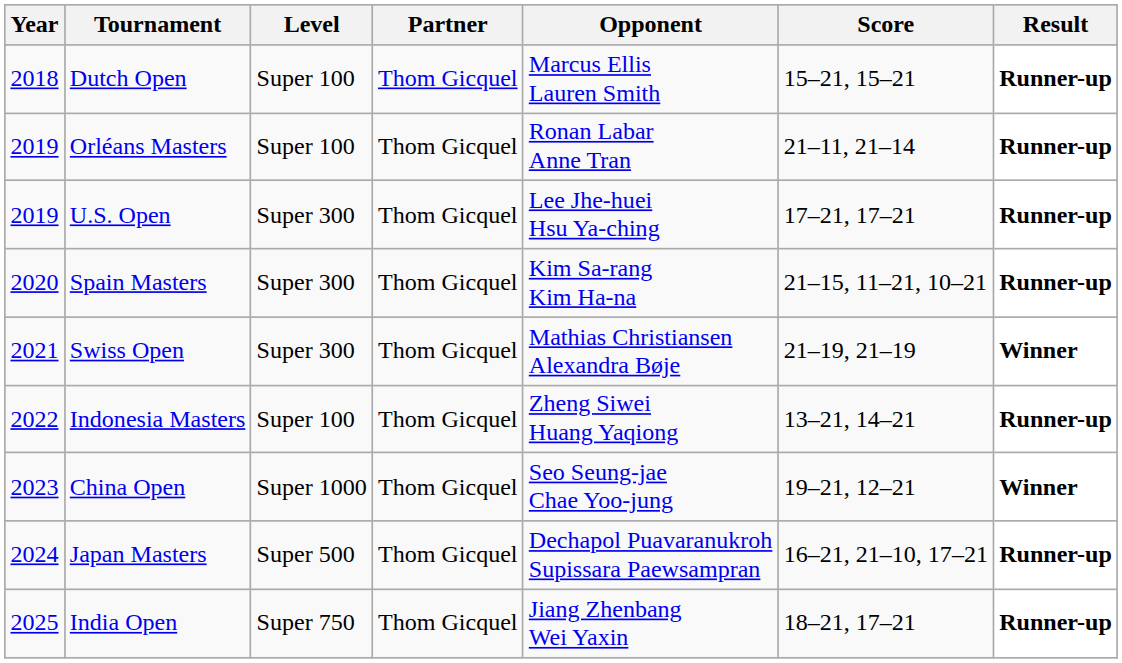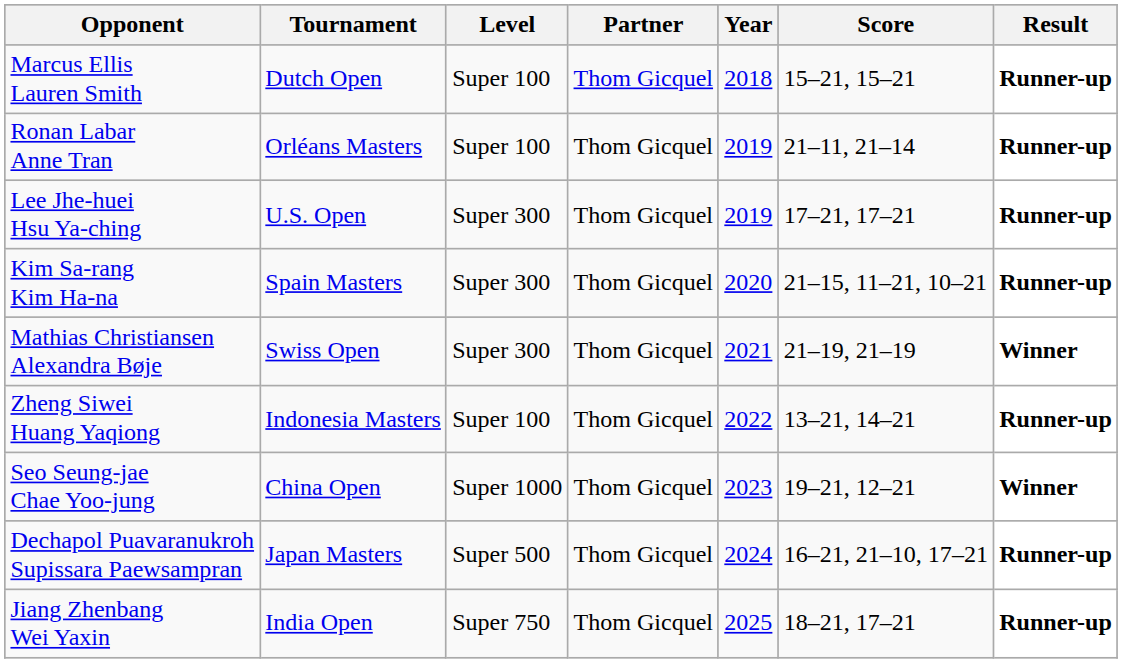columns swapped: Year <-> Opponent
